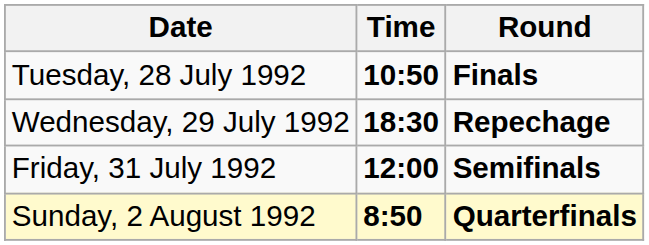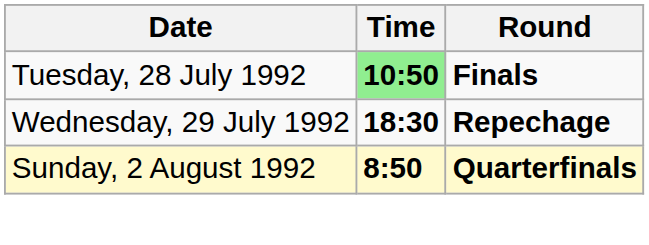Tuesday, 28 July 1992 | Time: no background -> lightgreen background
- row: Friday, 31 July 1992 | 12:00 | Semifinals
